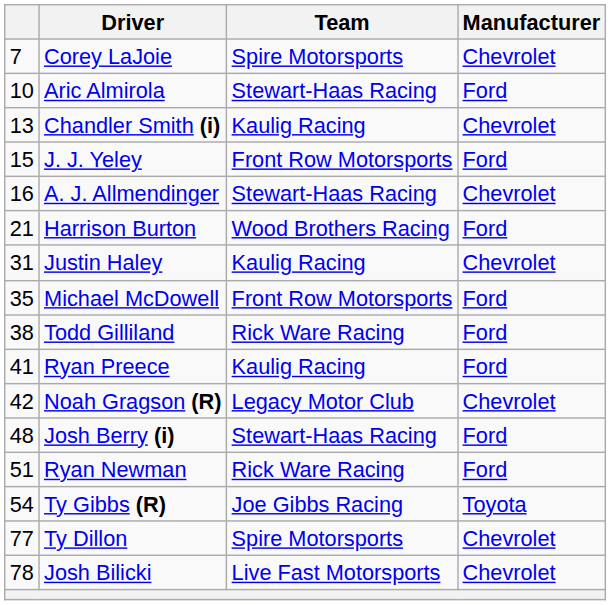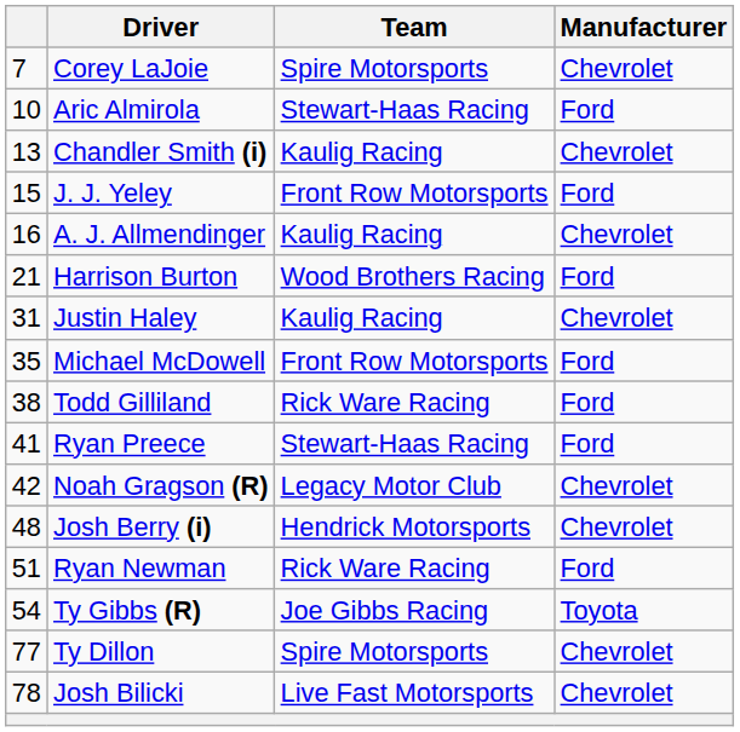A. J. Allmendinger | Team: Stewart-Haas Racing -> Kaulig Racing
Ryan Preece | Team: Kaulig Racing -> Stewart-Haas Racing
Josh Berry (i) | Team: Stewart-Haas Racing -> Hendrick Motorsports
Josh Berry (i) | Manufacturer: Ford -> Chevrolet
